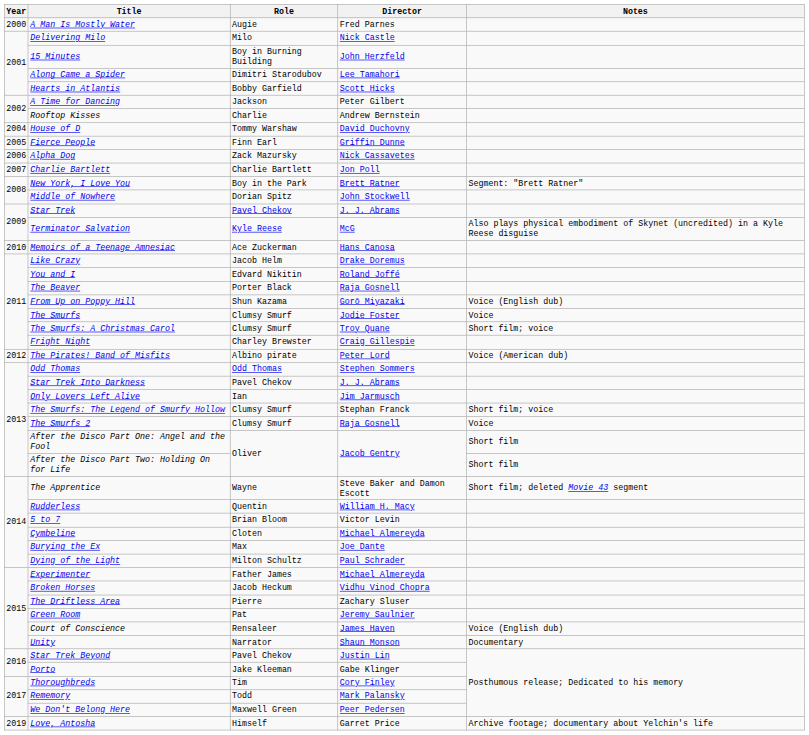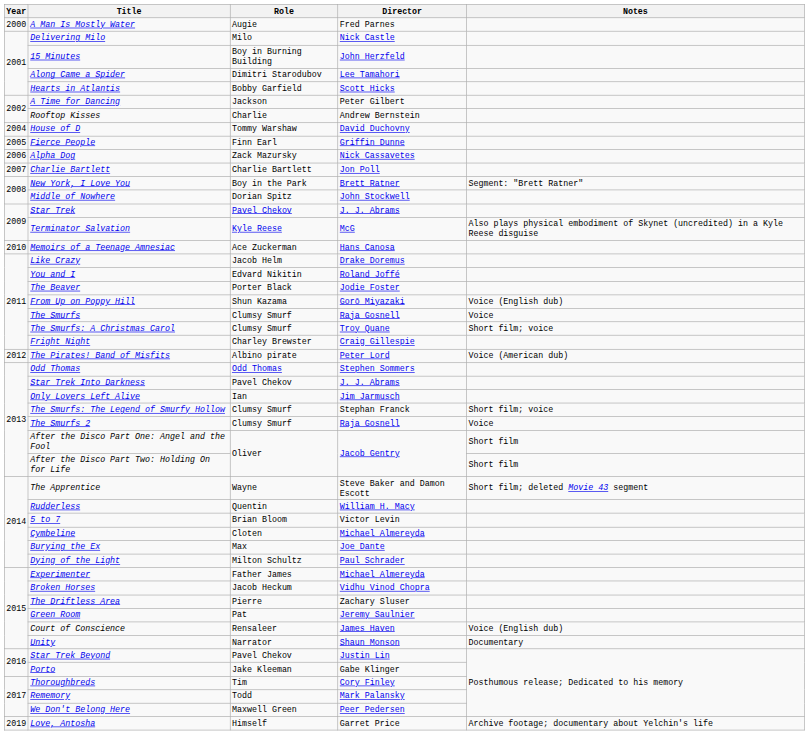The Beaver | Director: Raja Gosnell -> Jodie Foster
The Smurfs | Director: Jodie Foster -> Raja Gosnell
